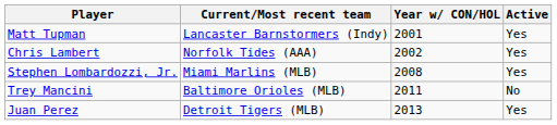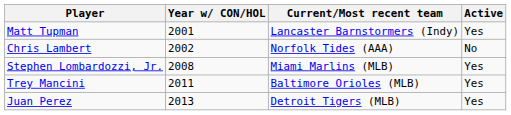columns swapped: Year w/ CON/HOL <-> Current/Most recent team
Chris Lambert | Active: Yes -> No
Trey Mancini | Active: No -> Yes
